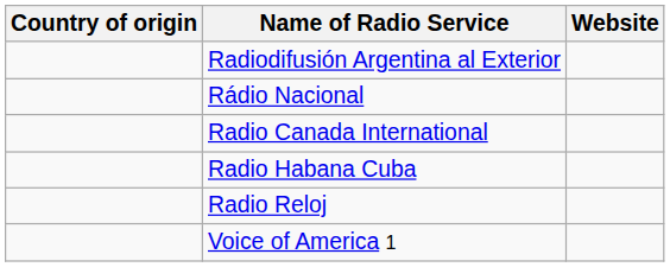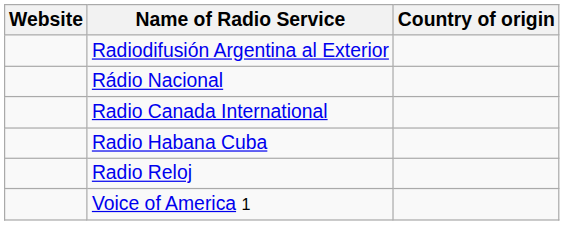columns swapped: Country of origin <-> Website
